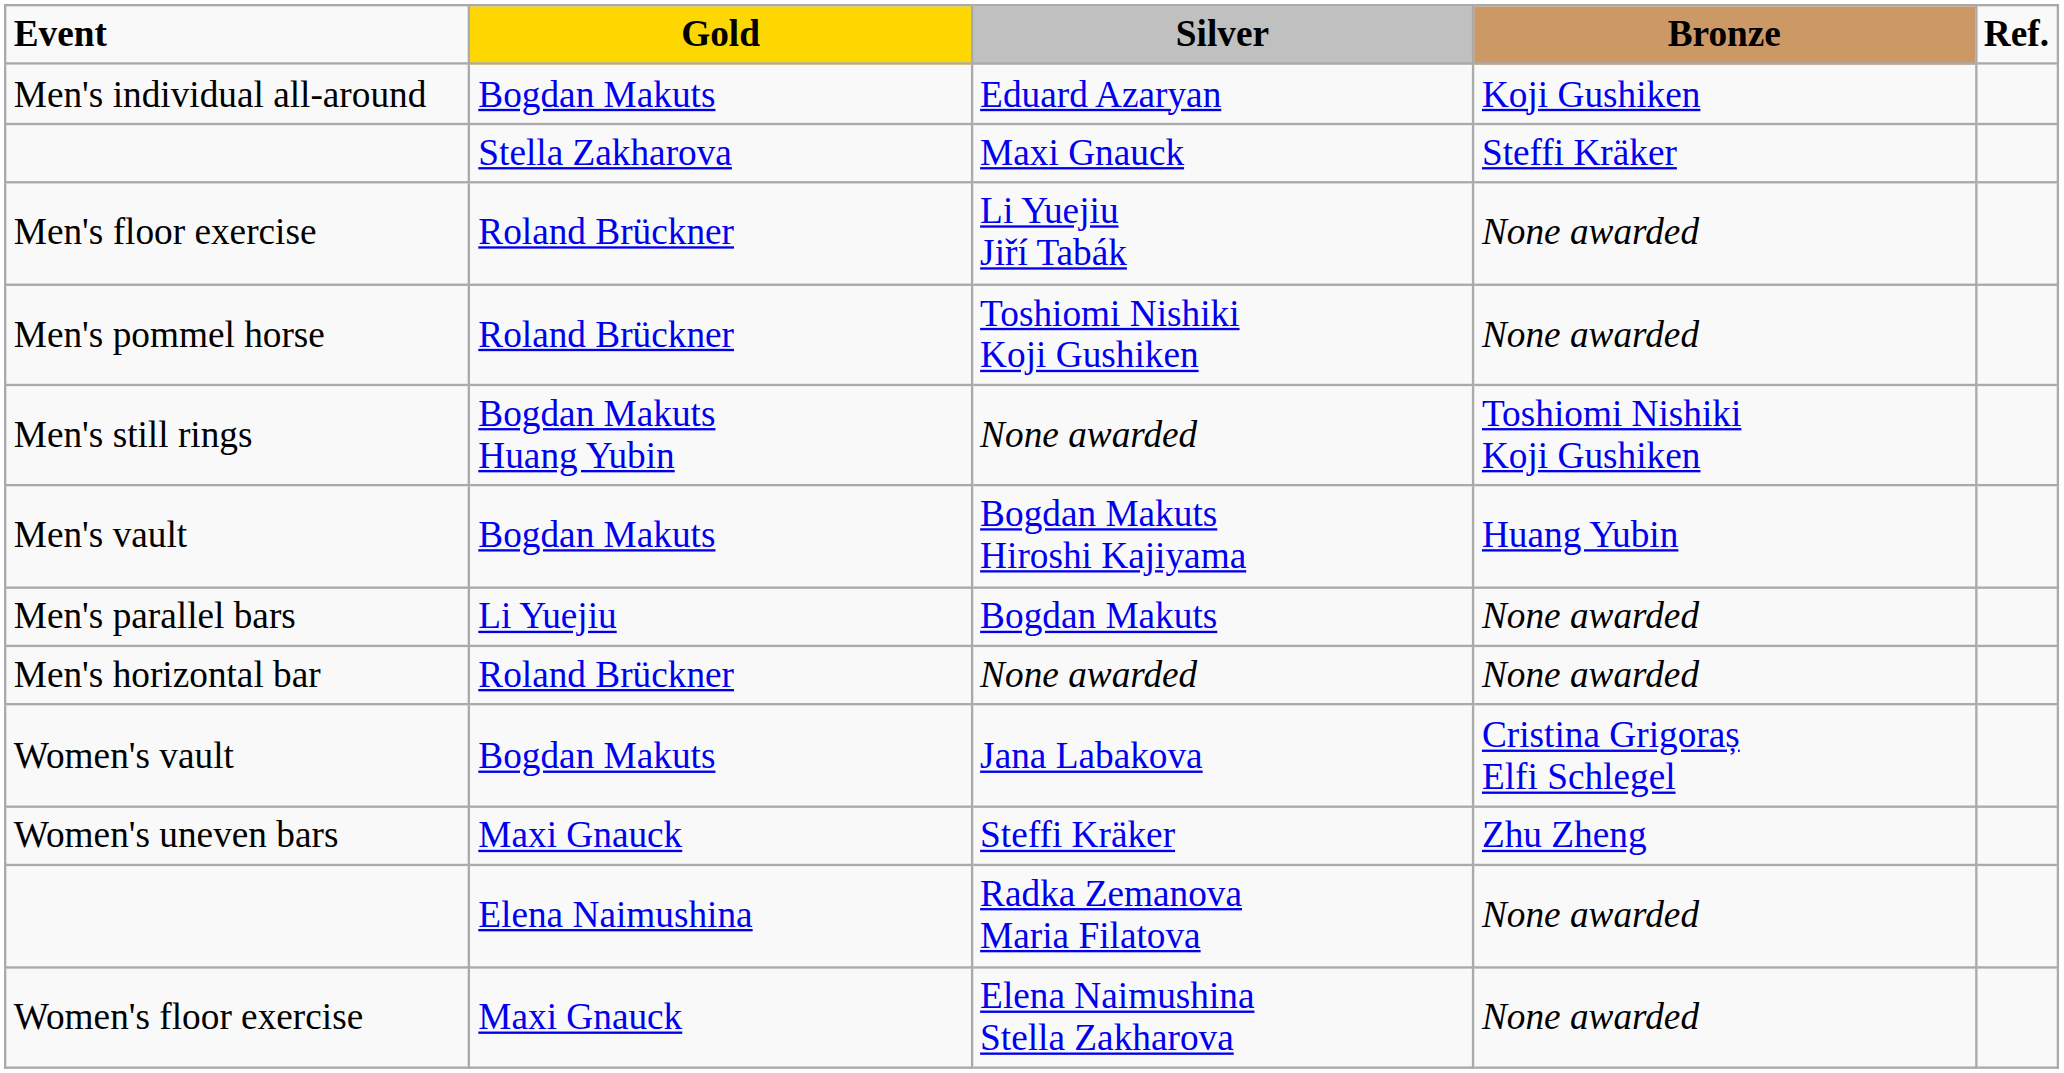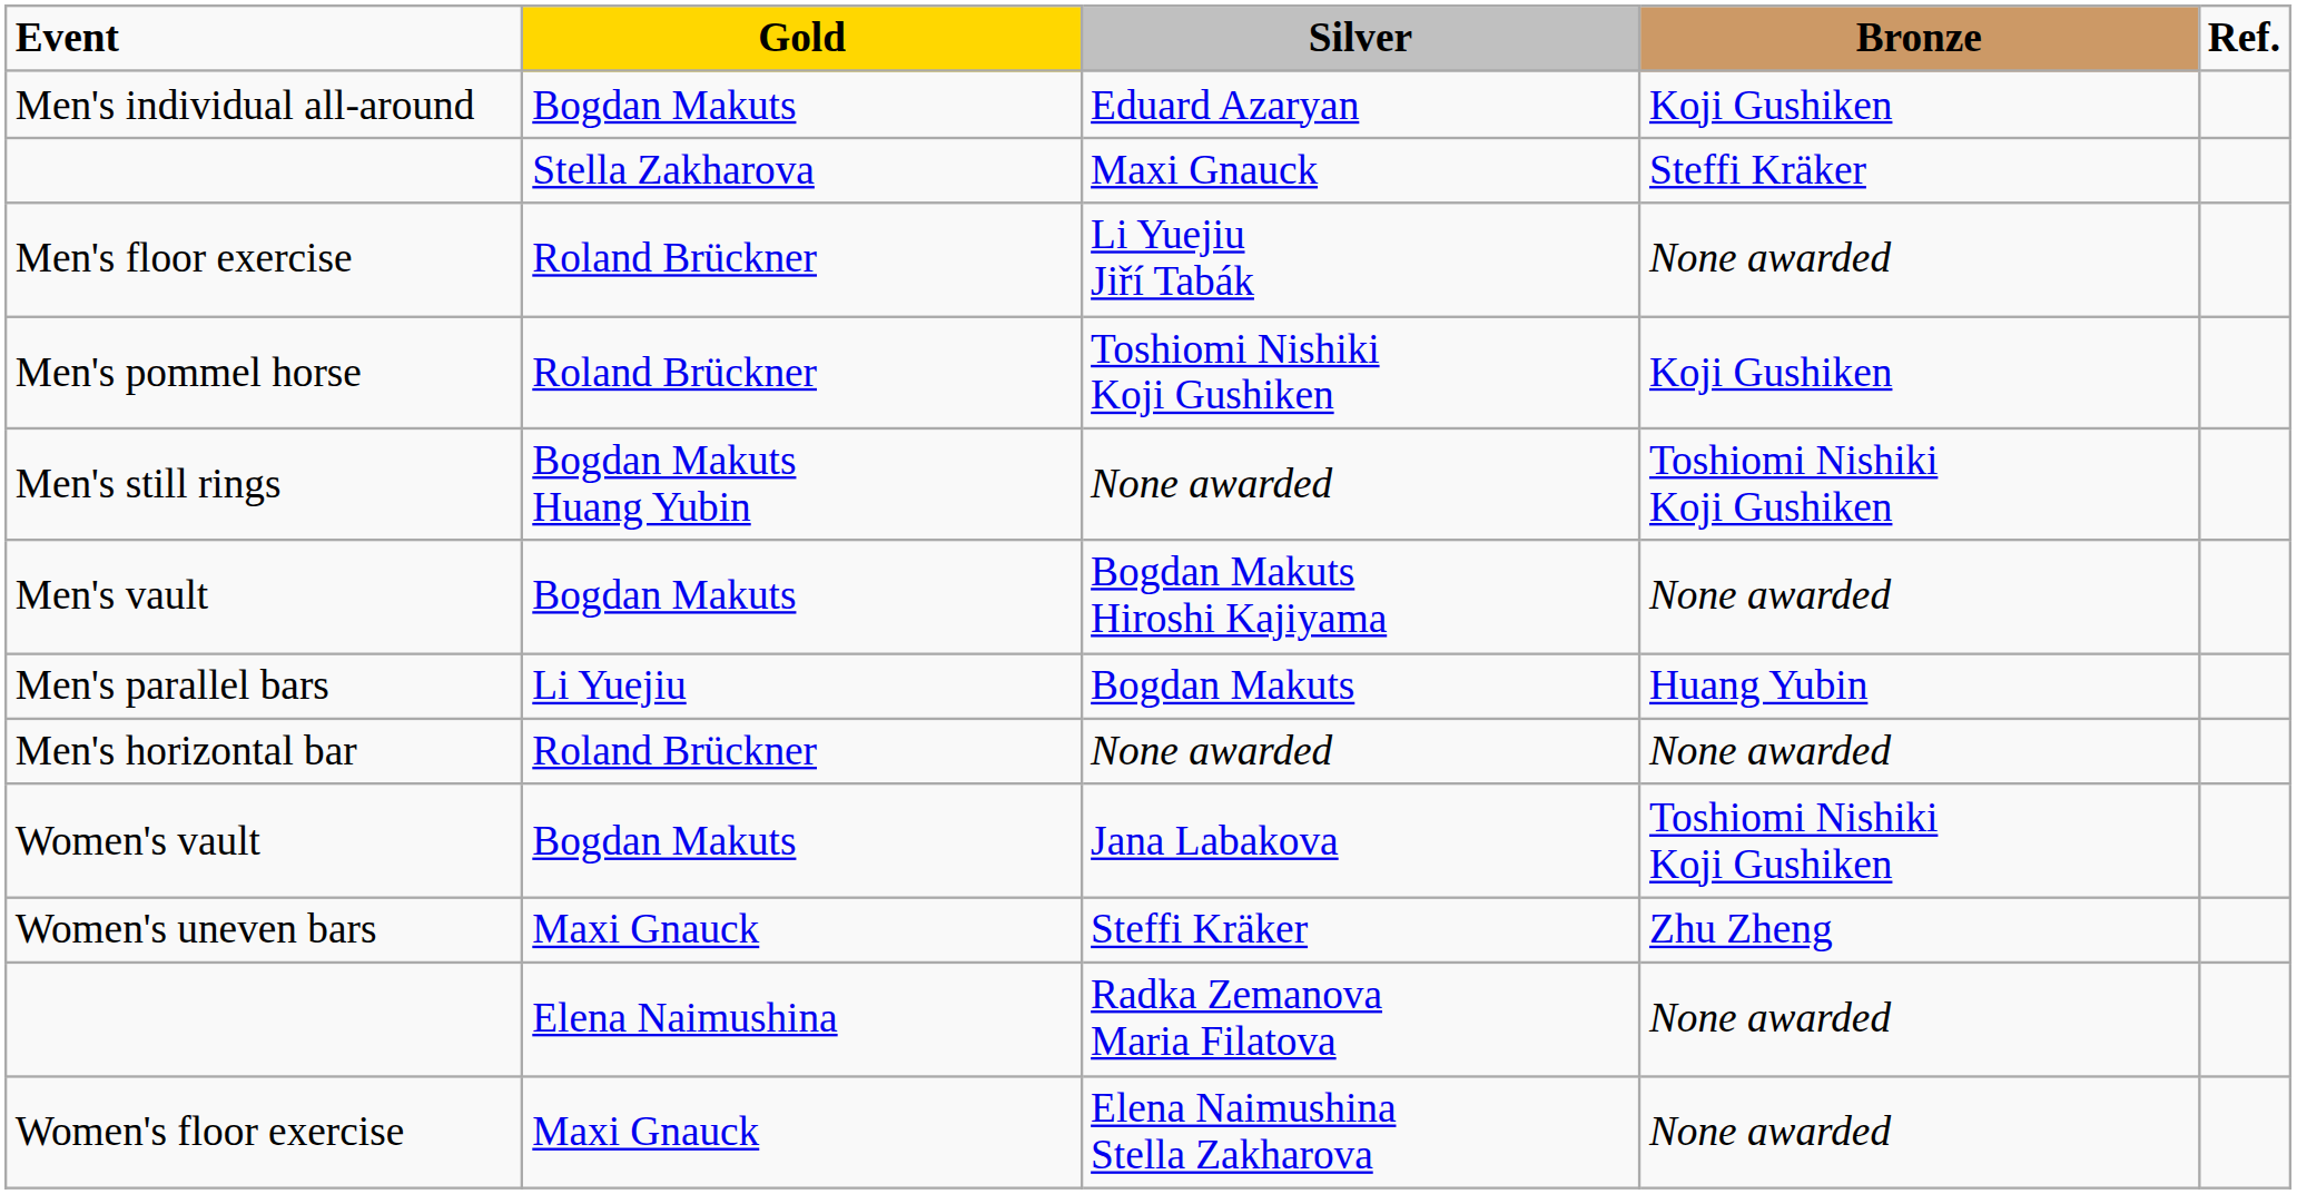Men's pommel horse | Bronze: None awarded -> Koji Gushiken
Men's vault | Bronze: Huang Yubin -> None awarded
Men's parallel bars | Bronze: None awarded -> Huang Yubin
Women's vault | Bronze: Cristina Grigoraș Elfi Schlegel -> Toshiomi Nishiki Koji Gushiken
